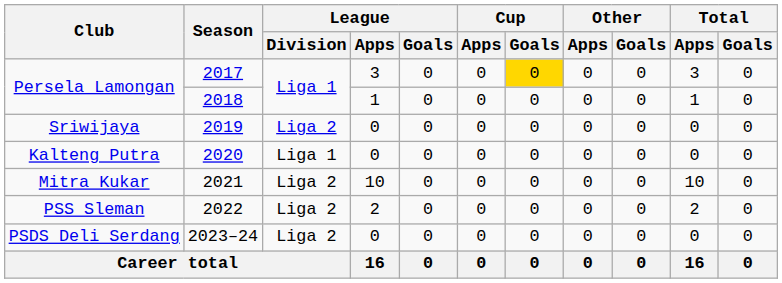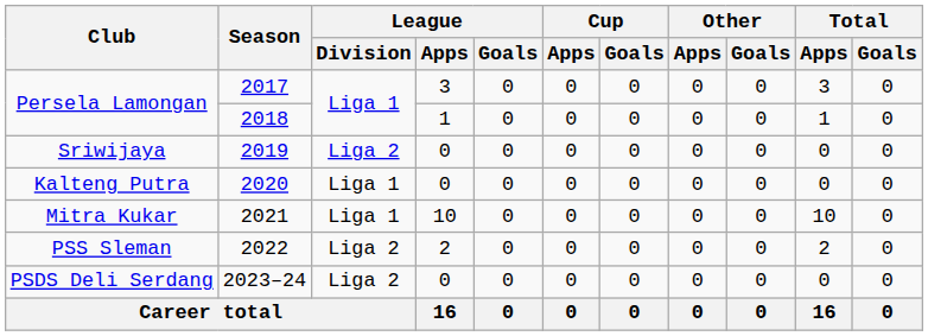2017 | Cup / Goals: gold background -> no background
2021 | League / Division: Liga 2 -> Liga 1
